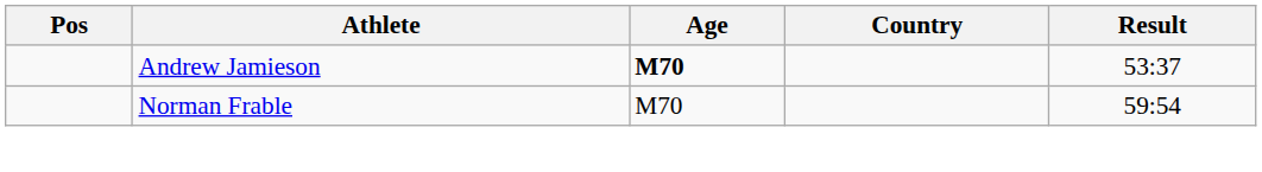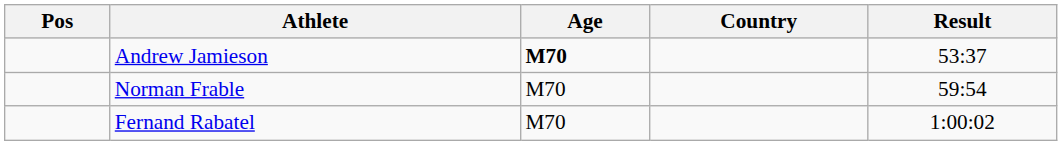+ row: Fernand Rabatel | M70 | 1:00:02
